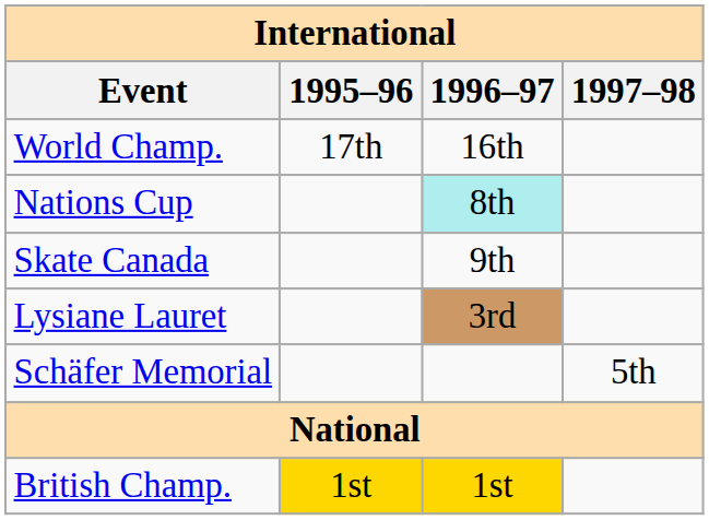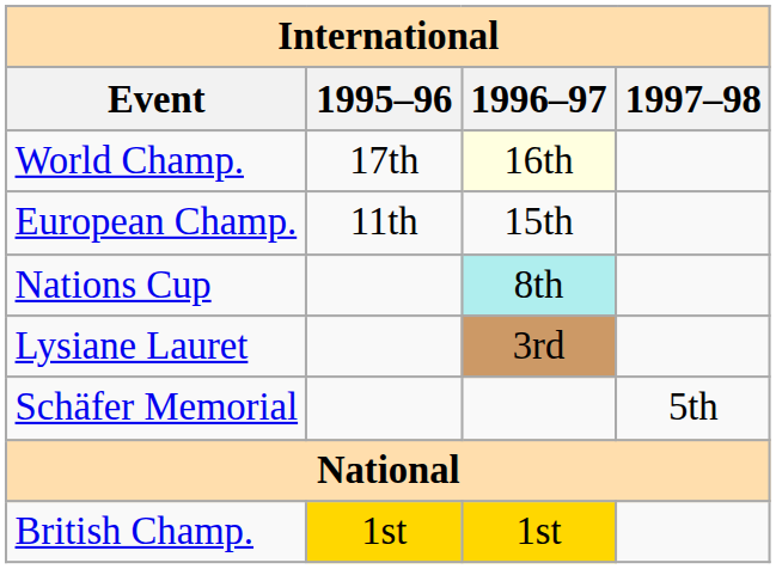World Champ. | 1996–97: no background -> lightyellow background
+ row: European Champ. | 11th | 15th
- row: Skate Canada | 9th
